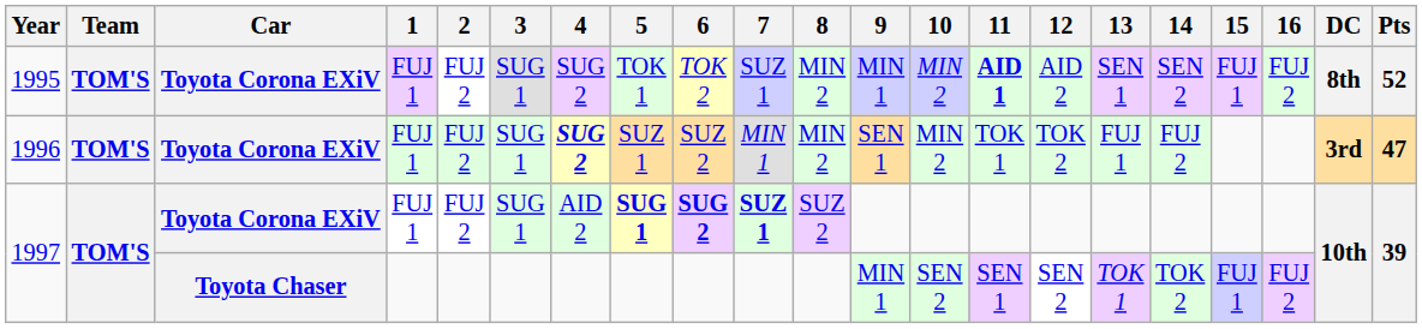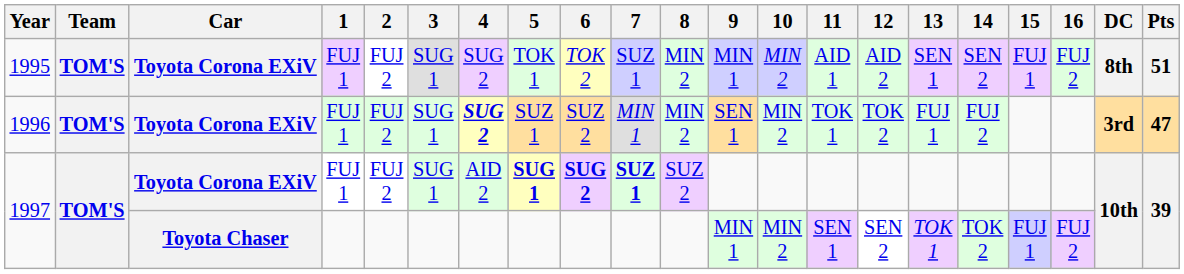1995 | 11: bold -> normal
1995 | Pts: 52 -> 51
1997 / Toyota Chaser | 10: SEN 2 -> MIN 2
